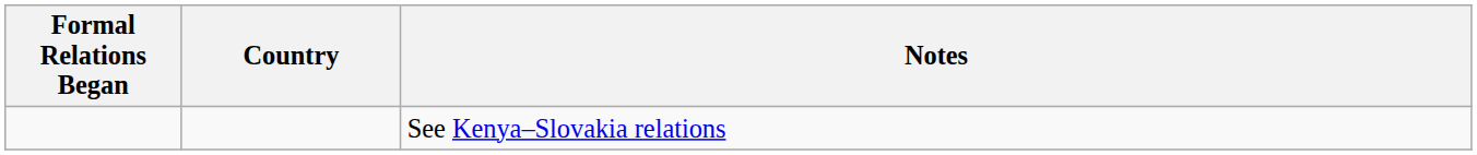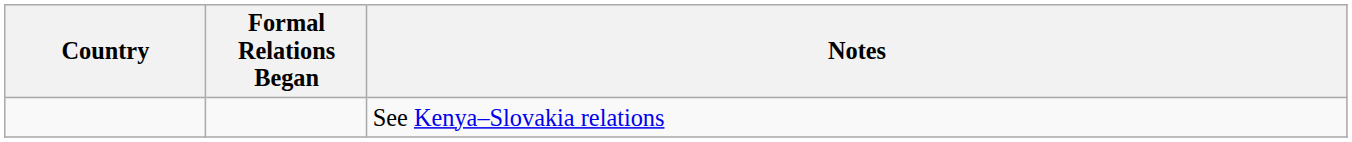columns swapped: Country <-> Formal Relations Began
